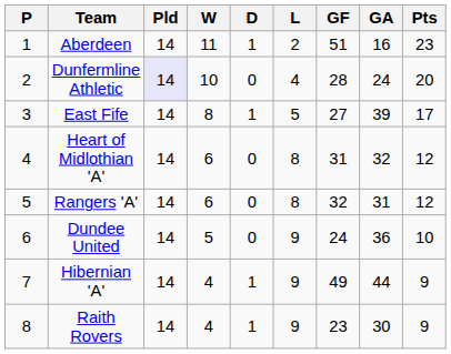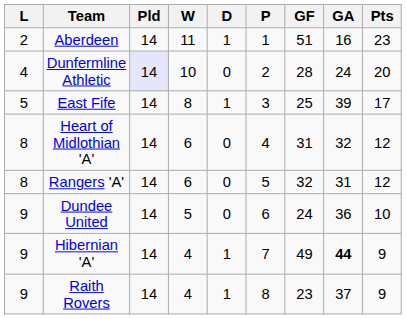columns swapped: P <-> L
East Fife | GF: 27 -> 25
Hibernian 'A' | GA: normal -> bold
Raith Rovers | GA: 30 -> 37
